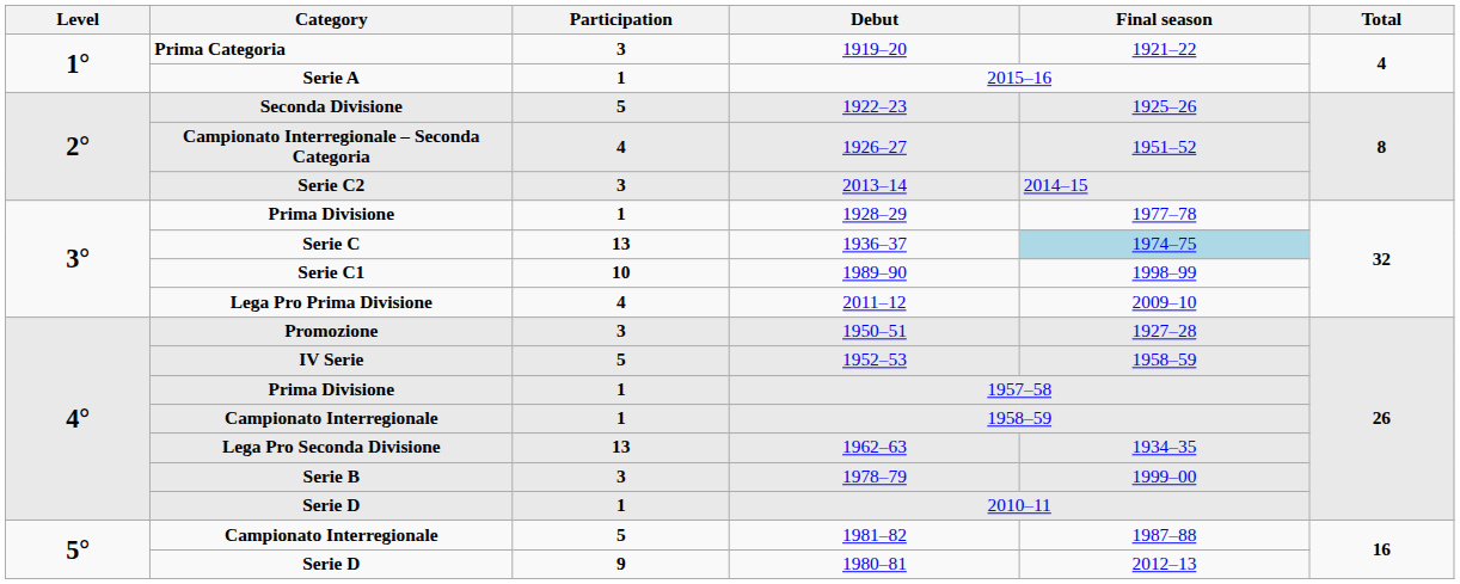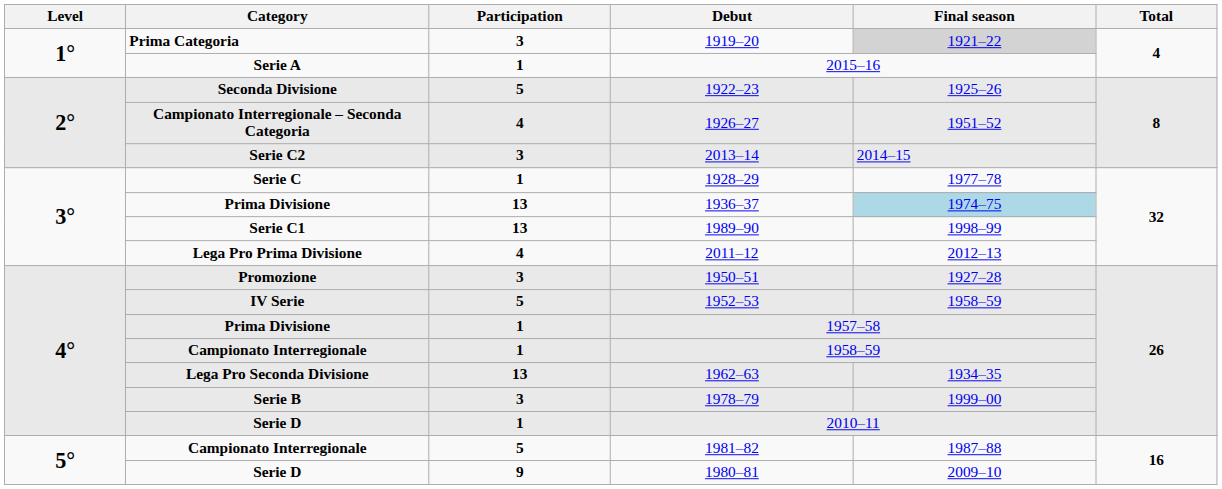1919–20 | Final season: no background -> lightgrey background
1928–29 | Category: Prima Divisione -> Serie C
1936–37 | Category: Serie C -> Prima Divisione
1989–90 | Participation: 10 -> 13
2011–12 | Final season: 2009–10 -> 2012–13
1980–81 | Final season: 2012–13 -> 2009–10
